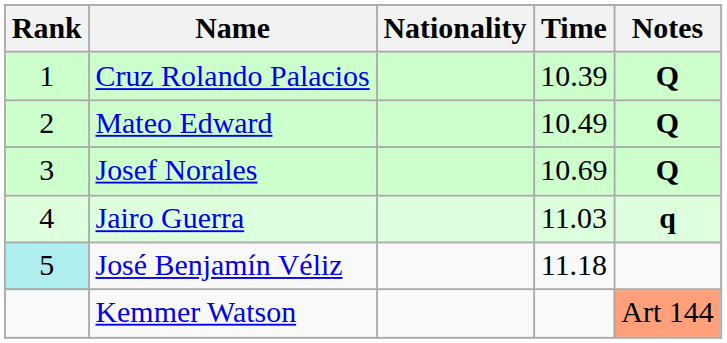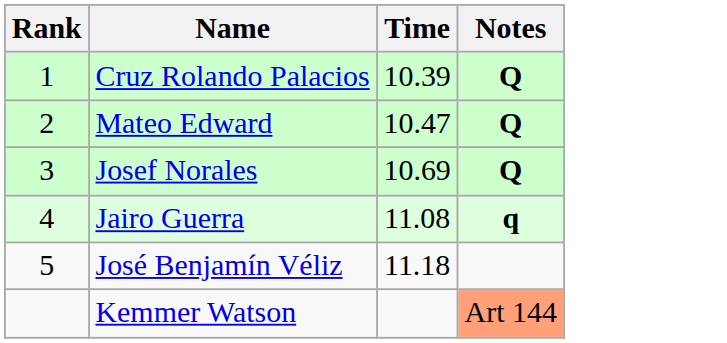- column: Nationality
Mateo Edward | Time: 10.49 -> 10.47
Jairo Guerra | Time: 11.03 -> 11.08
José Benjamín Véliz | Rank: paleturquoise background -> no background
